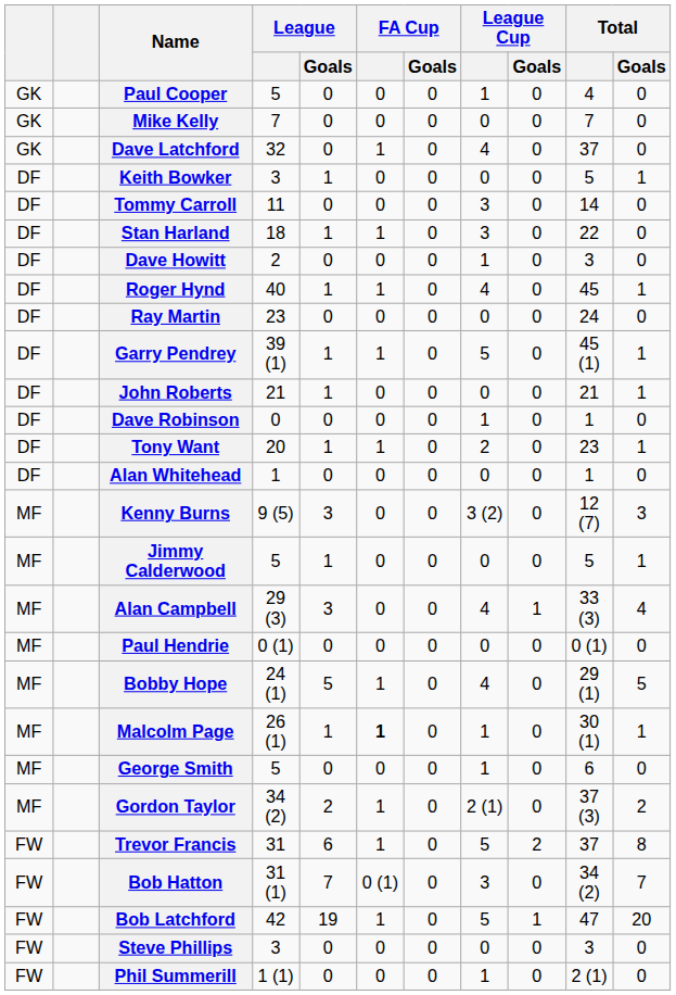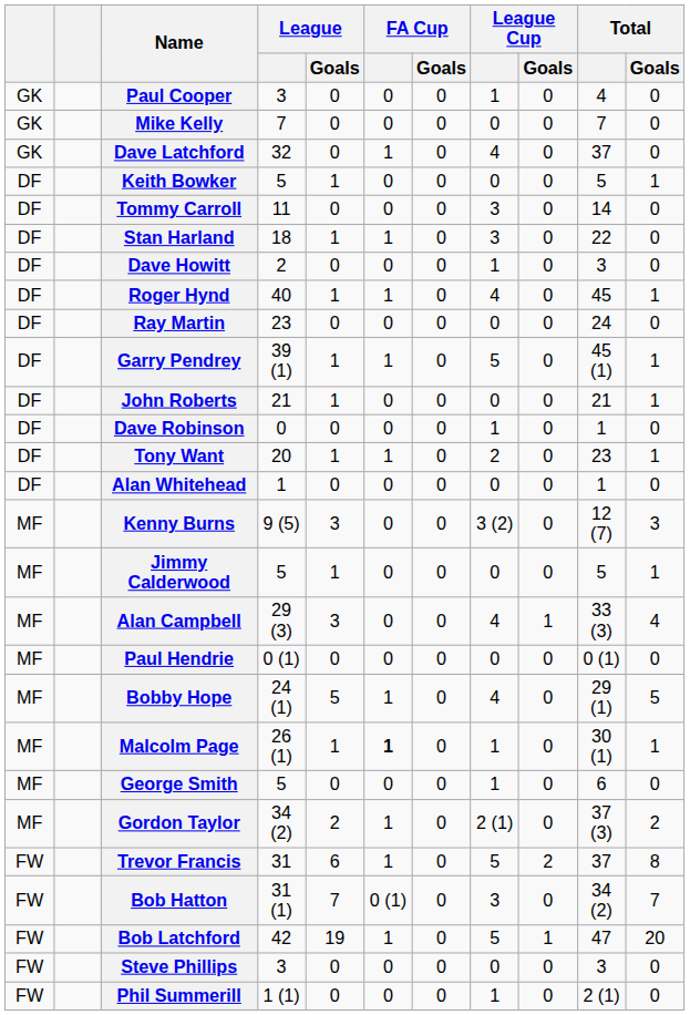Paul Cooper | League: 5 -> 3
Keith Bowker | League: 3 -> 5
